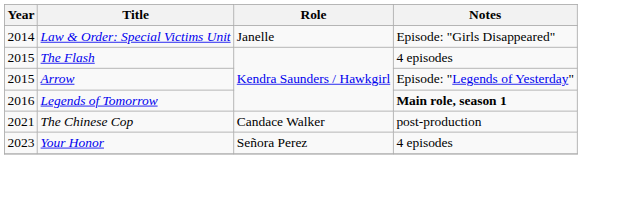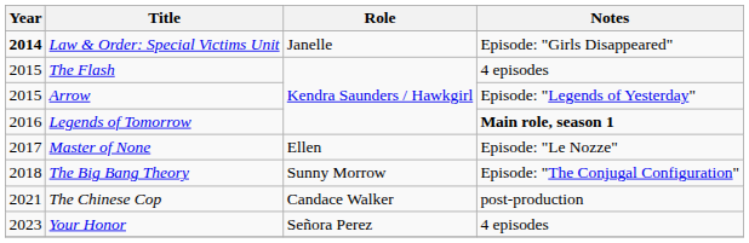Law & Order: Special Victims Unit | Year: normal -> bold
+ row: 2017 | Master of None | Ellen | Episode: "Le Nozze"
+ row: 2018 | The Big Bang Theory | Sunny Morrow | Episode: "The Conjugal Configuration"
